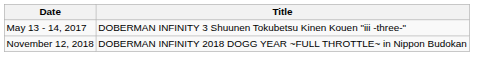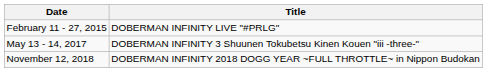+ row: February 11 - 27, 2015 | DOBERMAN INFINITY LIVE "#PRLG"
